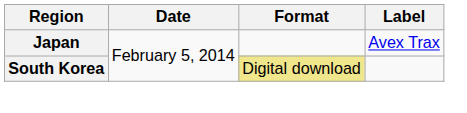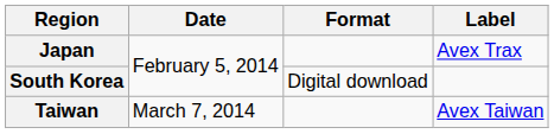South Korea | Format: khaki background -> no background
+ row: Taiwan | March 7, 2014 | Avex Taiwan
